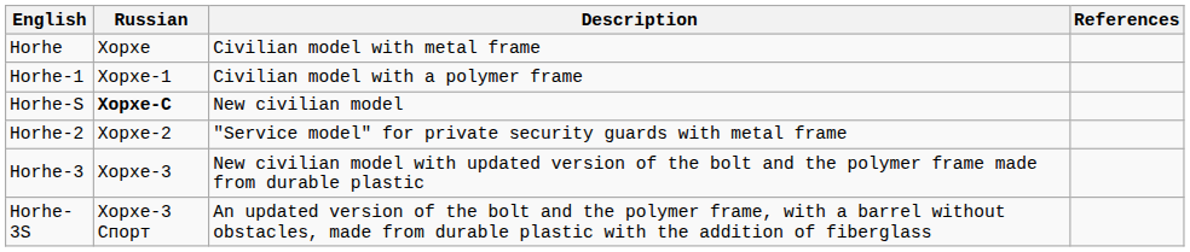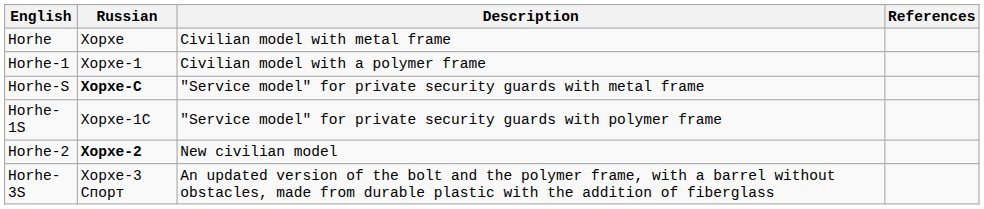Horhe-S | Description: New civilian model -> "Service model" for private security guards with metal frame
+ row: Horhe-1S | Хорхе-1С | "Service model" for private security guards with polymer frame
Horhe-2 | Russian: normal -> bold
Horhe-2 | Description: "Service model" for private security guards with metal frame -> New civilian model
- row: Horhe-3 | Хорхе-3 | New civilian model with updated version of the bolt and the polymer frame made from durable plastic
